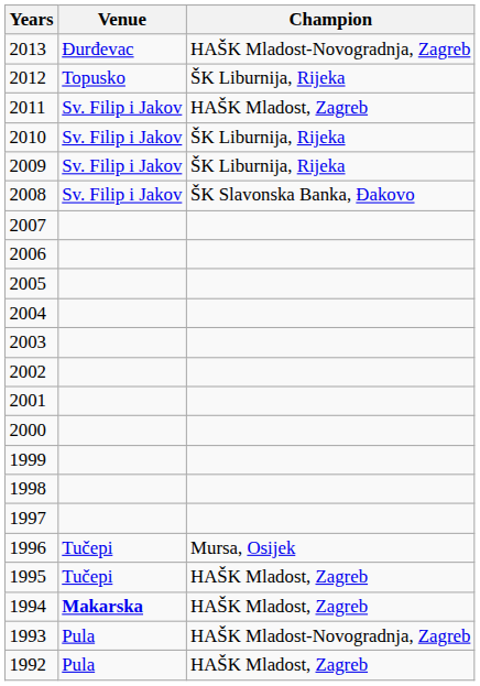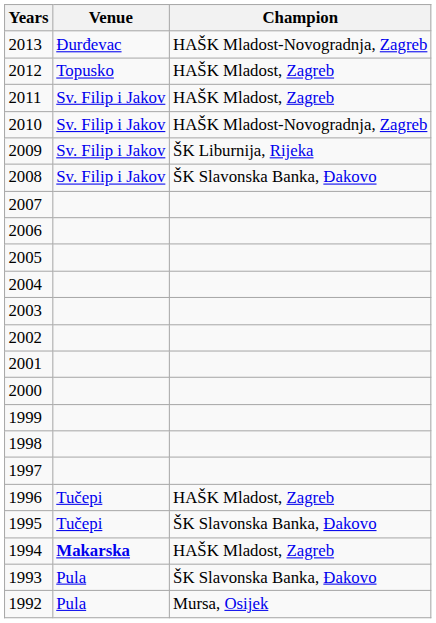2012 | Champion: ŠK Liburnija, Rijeka -> HAŠK Mladost, Zagreb
2010 | Champion: ŠK Liburnija, Rijeka -> HAŠK Mladost-Novogradnja, Zagreb
1996 | Champion: Mursa, Osijek -> HAŠK Mladost, Zagreb
1995 | Champion: HAŠK Mladost, Zagreb -> ŠK Slavonska Banka, Đakovo
1993 | Champion: HAŠK Mladost-Novogradnja, Zagreb -> ŠK Slavonska Banka, Đakovo
1992 | Champion: HAŠK Mladost, Zagreb -> Mursa, Osijek
